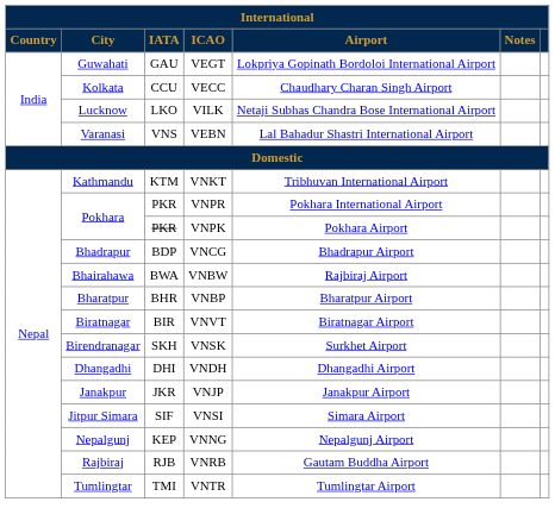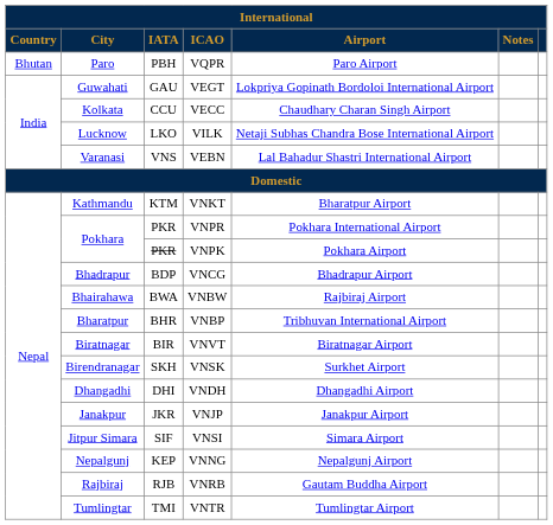+ row: Bhutan | Paro | PBH | VQPR | Paro Airport
VNKT | Airport: Tribhuvan International Airport -> Bharatpur Airport
VNBP | Airport: Bharatpur Airport -> Tribhuvan International Airport
